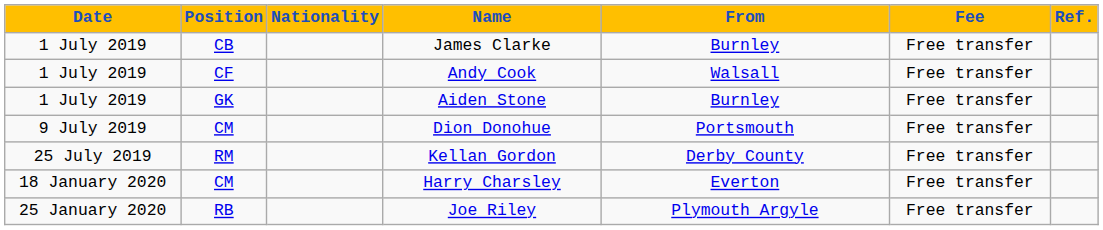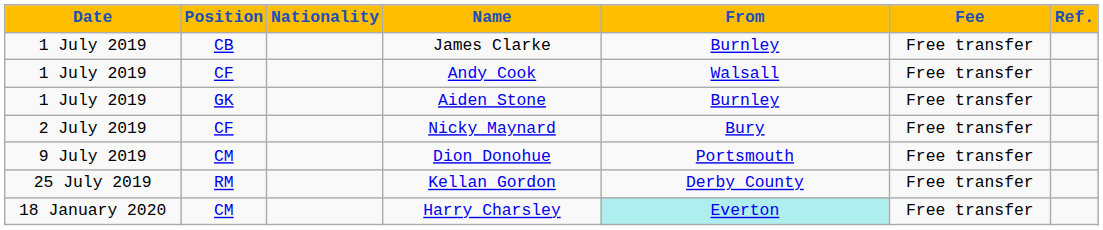+ row: 2 July 2019 | CF | Nicky Maynard | Bury | Free transfer
Harry Charsley | From: no background -> paleturquoise background
- row: 25 January 2020 | RB | Joe Riley | Plymouth Argyle | Free transfer
